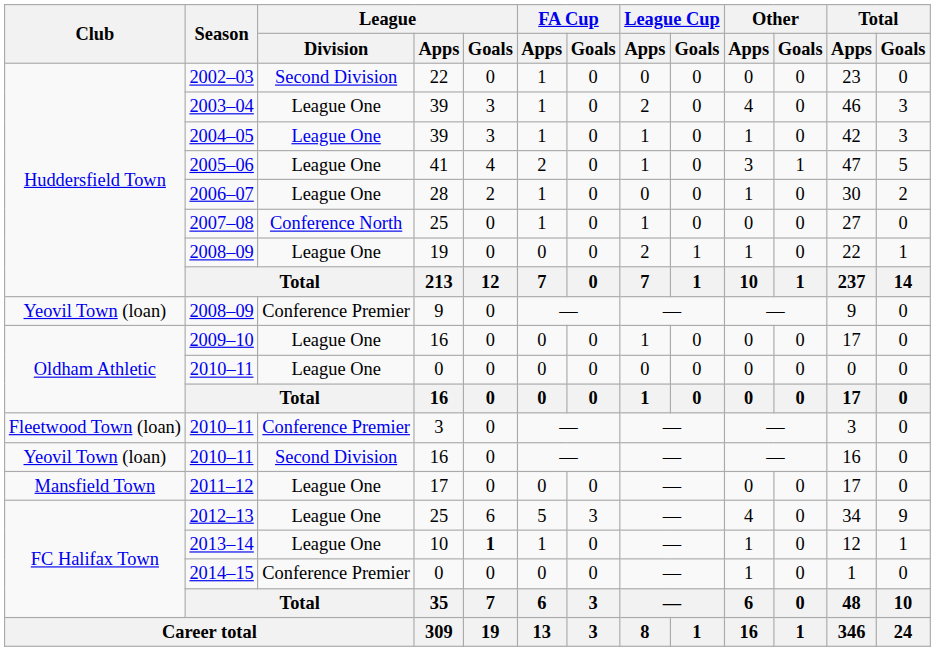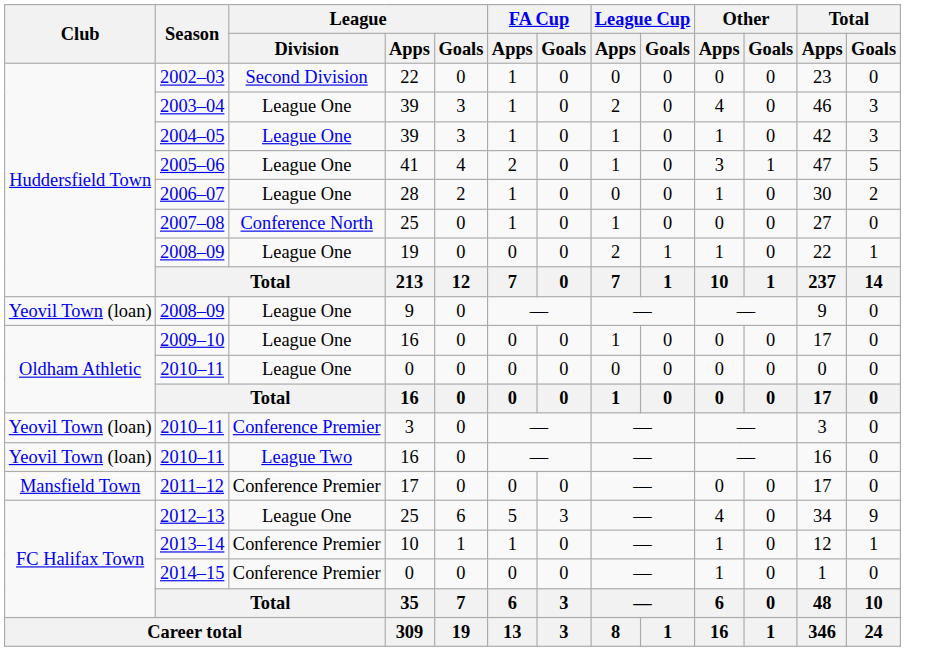2008–09 / 9 | League / Division: Conference Premier -> League One
2010–11 / 3 | Club: Fleetwood Town (loan) -> Yeovil Town (loan)
2010–11 / 16 | League / Division: Second Division -> League Two
2011–12 | League / Division: League One -> Conference Premier
2013–14 | League / Division: League One -> Conference Premier
2013–14 | League / Goals: bold -> normal
